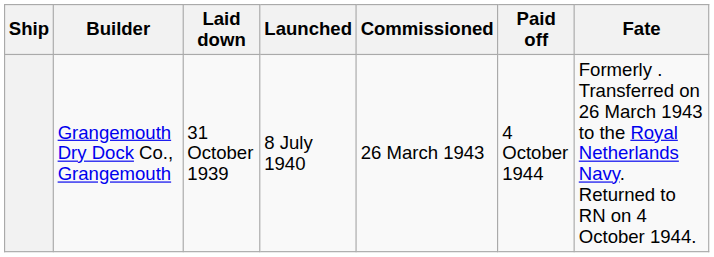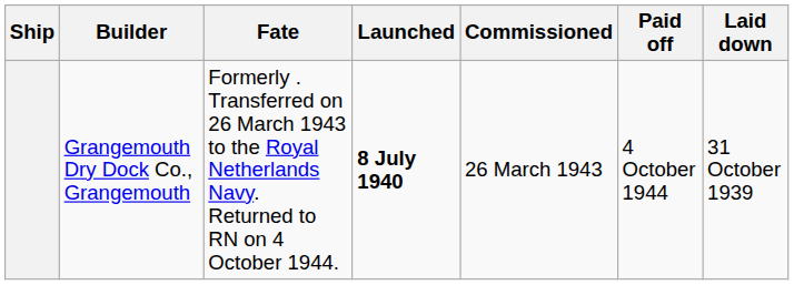columns swapped: Laid down <-> Fate
Grangemouth Dry Dock Co., Grangemouth | Launched: normal -> bold
